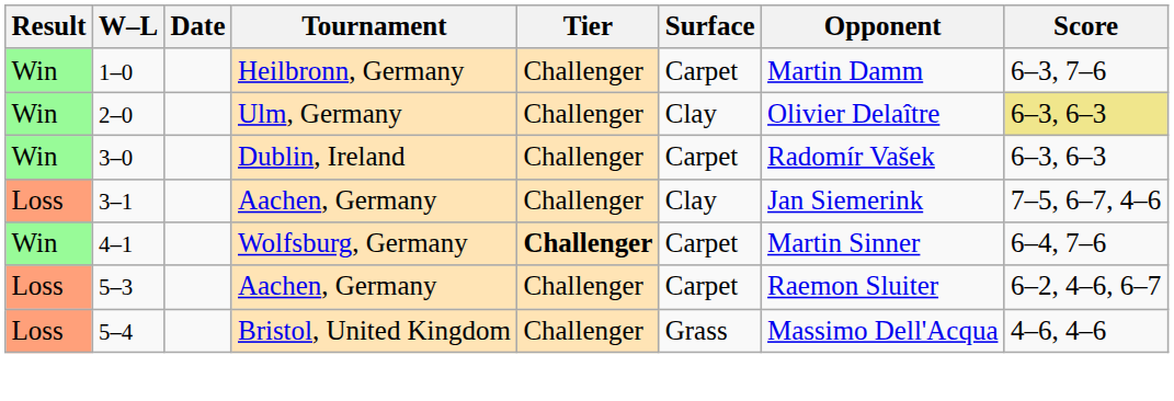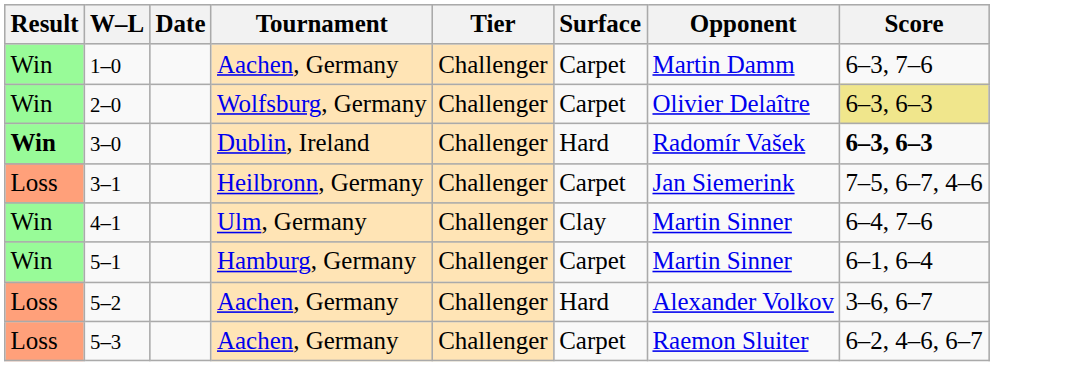1–0 | Tournament: Heilbronn, Germany -> Aachen, Germany
2–0 | Tournament: Ulm, Germany -> Wolfsburg, Germany
2–0 | Surface: Clay -> Carpet
3–0 | Result: normal -> bold
3–0 | Surface: Carpet -> Hard
3–0 | Score: normal -> bold
3–1 | Tournament: Aachen, Germany -> Heilbronn, Germany
3–1 | Surface: Clay -> Carpet
4–1 | Tournament: Wolfsburg, Germany -> Ulm, Germany
4–1 | Tier: bold -> normal
4–1 | Surface: Carpet -> Clay
+ row: Win | 5–1 | Hamburg, Germany | Challenger | Carpet | Martin Sinner | 6–1, 6–4
+ row: Loss | 5–2 | Aachen, Germany | Challenger | Hard | Alexander Volkov | 3–6, 6–7
- row: Loss | 5–4 | Bristol, United Kingdom | Challenger | Grass | Massimo Dell'Acqua | 4–6, 4–6
